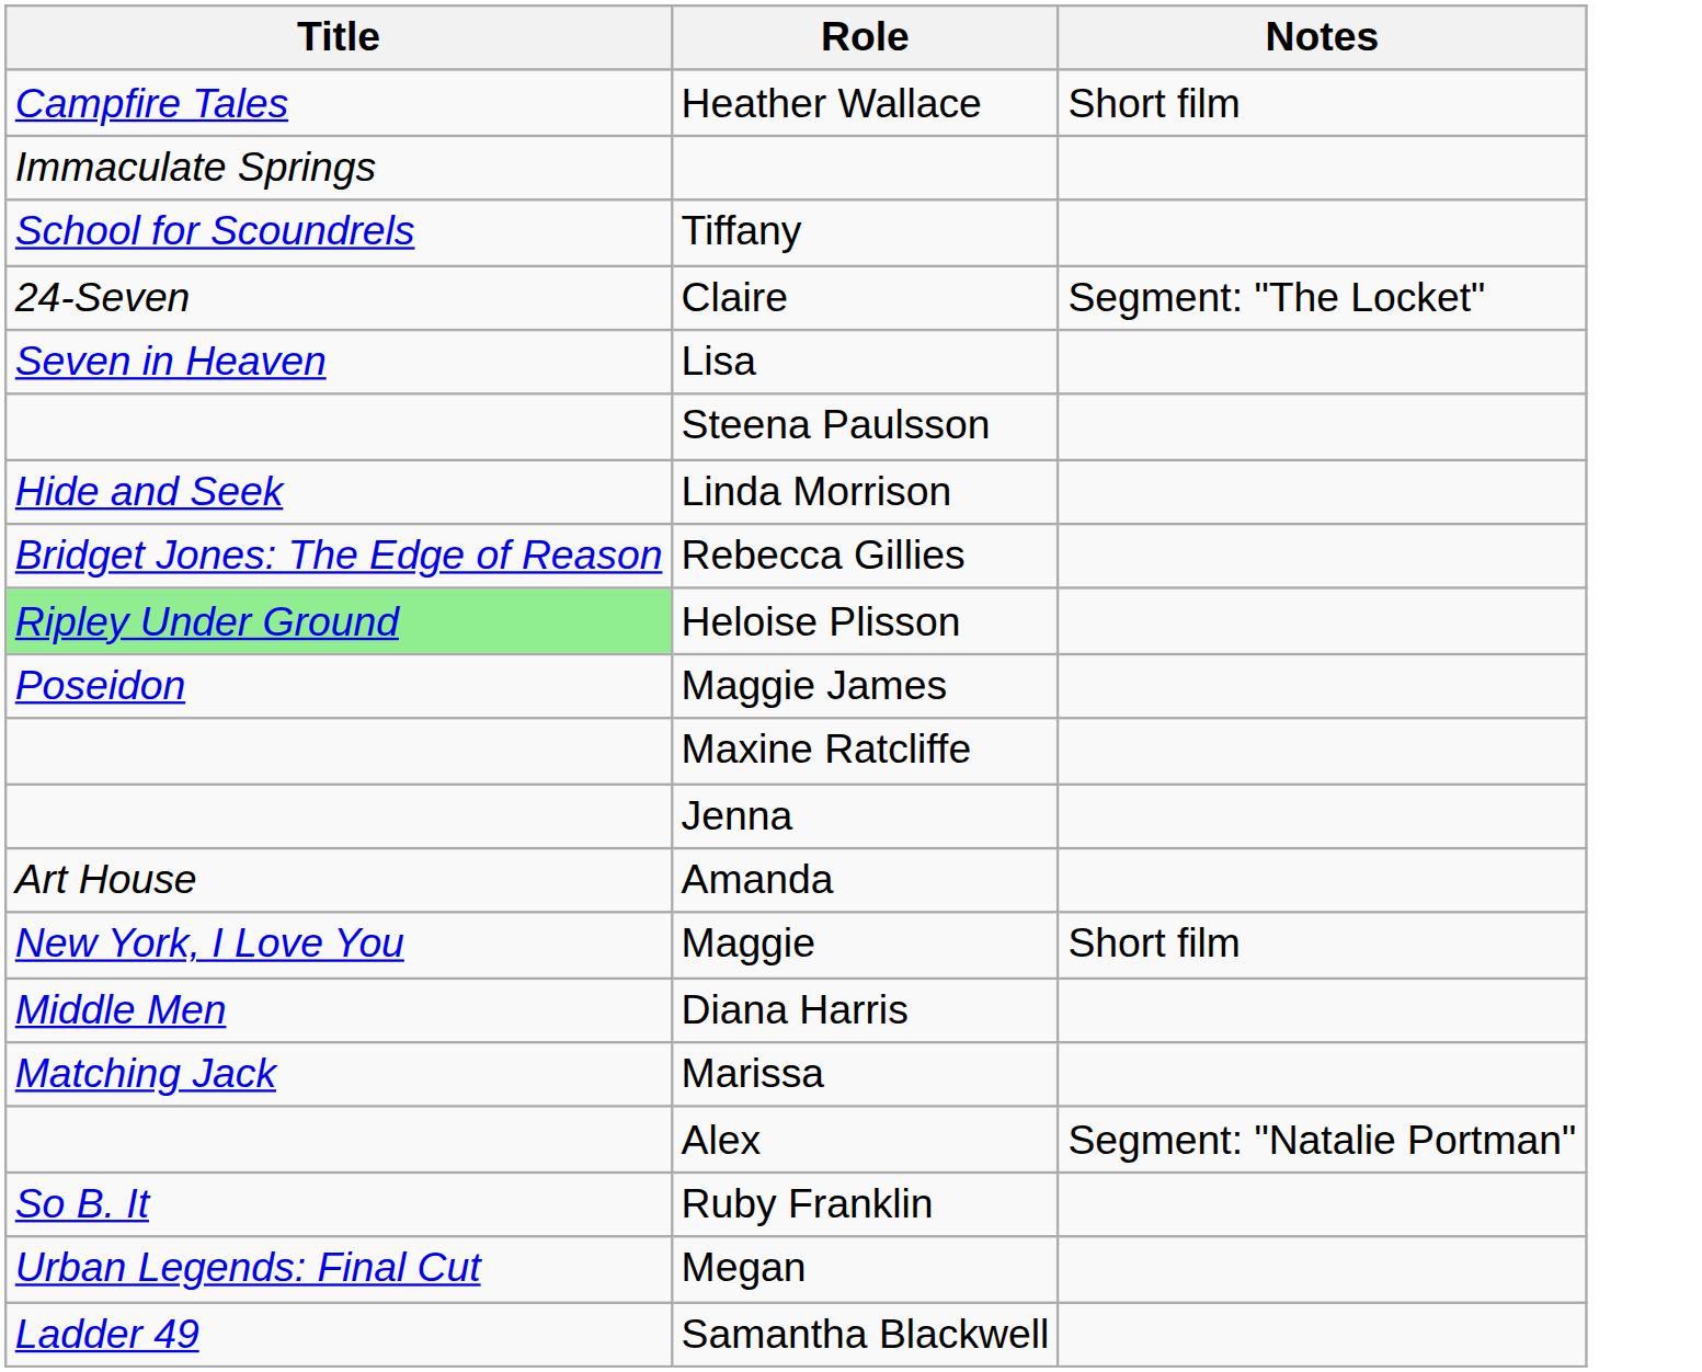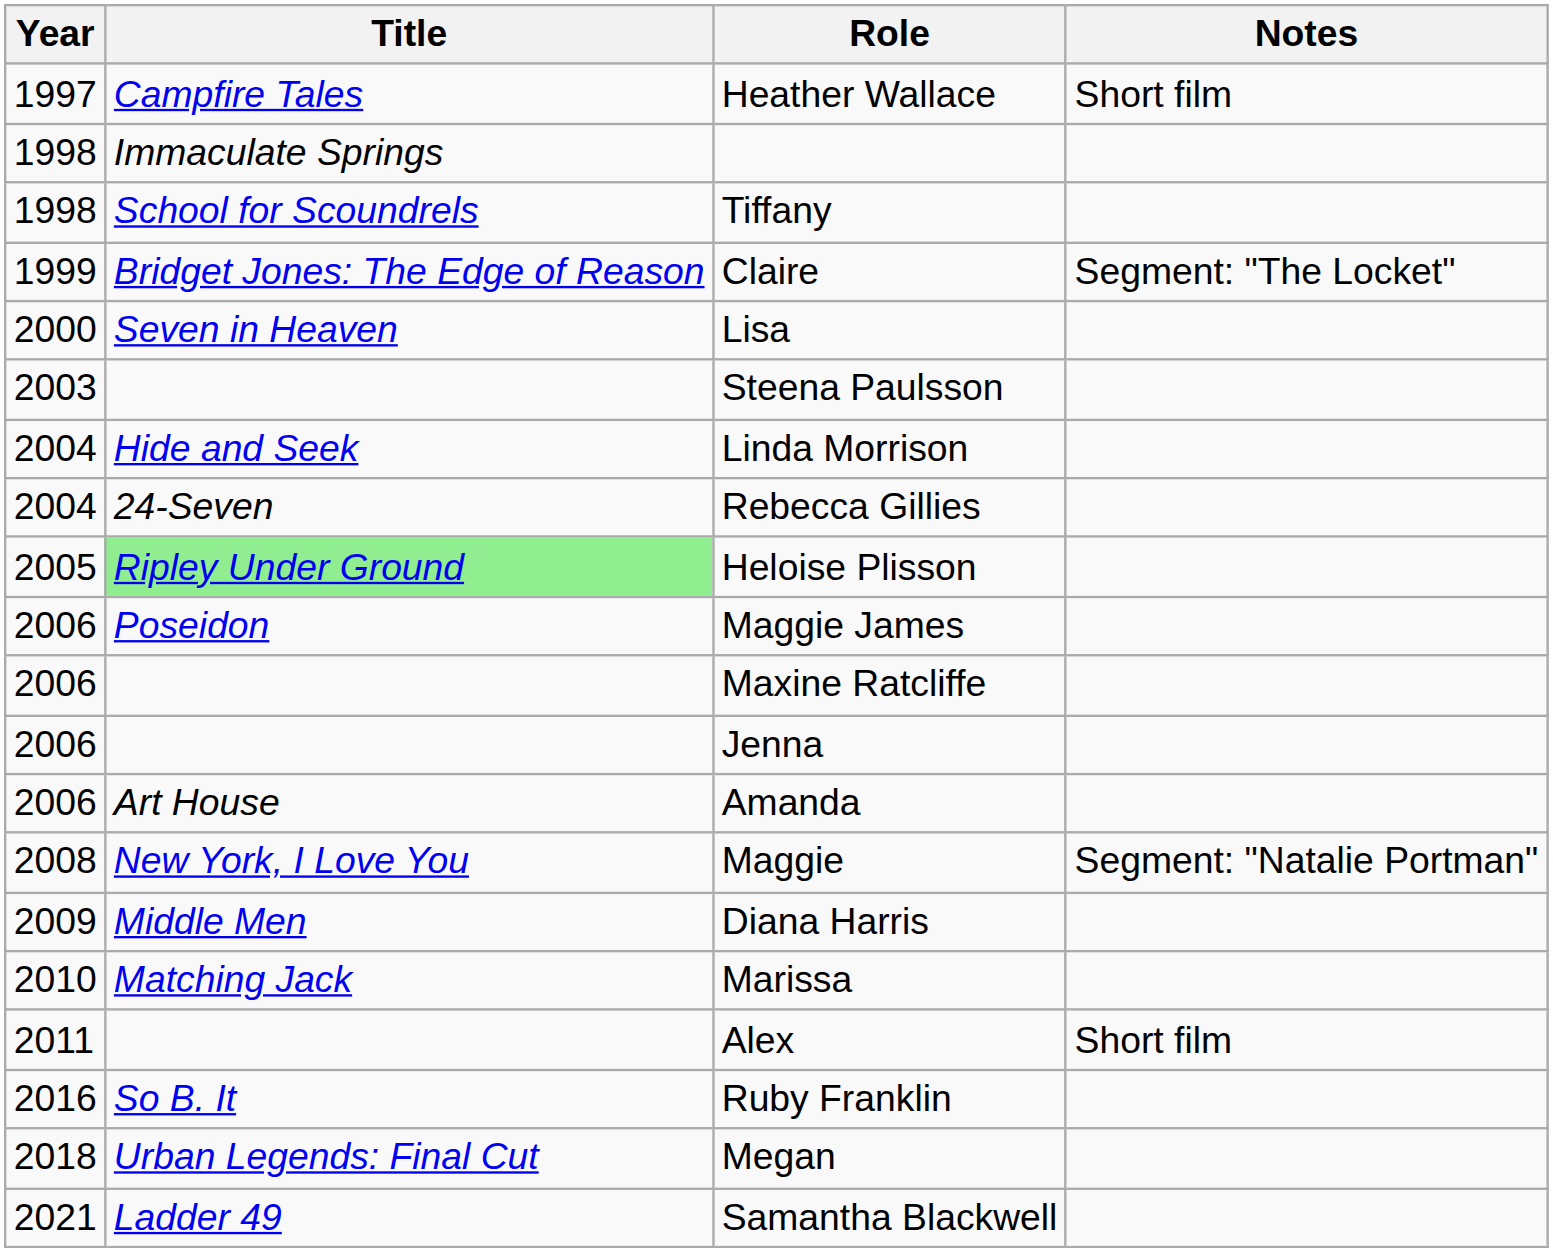+ column: Year | 1997 | 1998 | 1998 | 1999 | 2000 | 2003 | 2004 | 2004 | 2005 | 2006 | 2006 | 2006 | 2006 | 2008 | 2009 | 2010 | 2011 | 2016 | 2018 | 2021
Claire | Title: 24-Seven -> Bridget Jones: The Edge of Reason
Rebecca Gillies | Title: Bridget Jones: The Edge of Reason -> 24-Seven
Maggie | Notes: Short film -> Segment: "Natalie Portman"
Alex | Notes: Segment: "Natalie Portman" -> Short film
